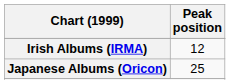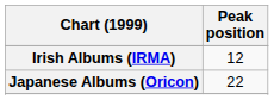Japanese Albums (Oricon) | Peak position: 25 -> 22
